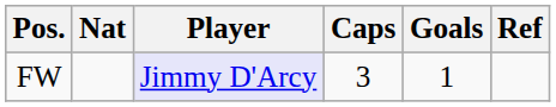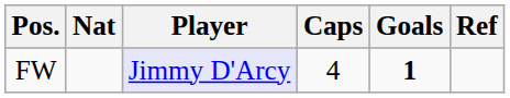FW | Caps: 3 -> 4
FW | Goals: normal -> bold
